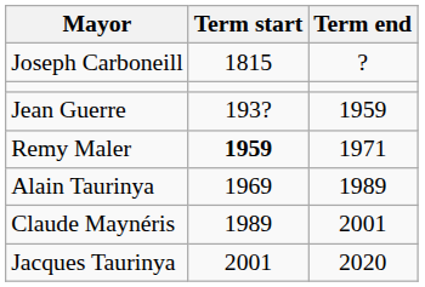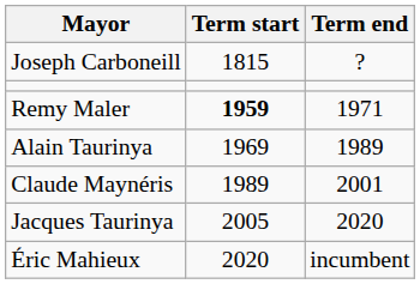- row: Jean Guerre | 193? | 1959
Jacques Taurinya | Term start: 2001 -> 2005
+ row: Éric Mahieux | 2020 | incumbent
